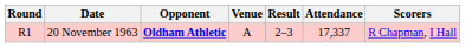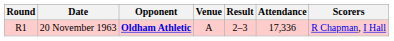20 November 1963 | Attendance: 17,337 -> 17,336
